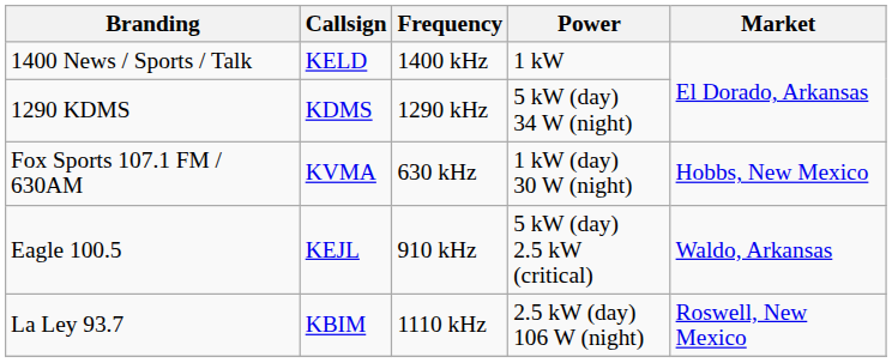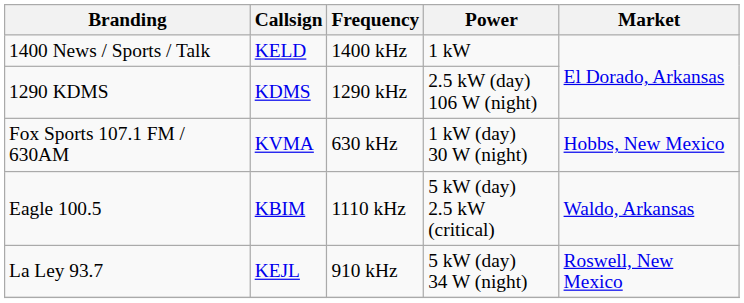1290 KDMS | Power: 5 kW (day) 34 W (night) -> 2.5 kW (day) 106 W (night)
Eagle 100.5 | Callsign: KEJL -> KBIM
Eagle 100.5 | Frequency: 910 kHz -> 1110 kHz
La Ley 93.7 | Callsign: KBIM -> KEJL
La Ley 93.7 | Frequency: 1110 kHz -> 910 kHz
La Ley 93.7 | Power: 2.5 kW (day) 106 W (night) -> 5 kW (day) 34 W (night)
